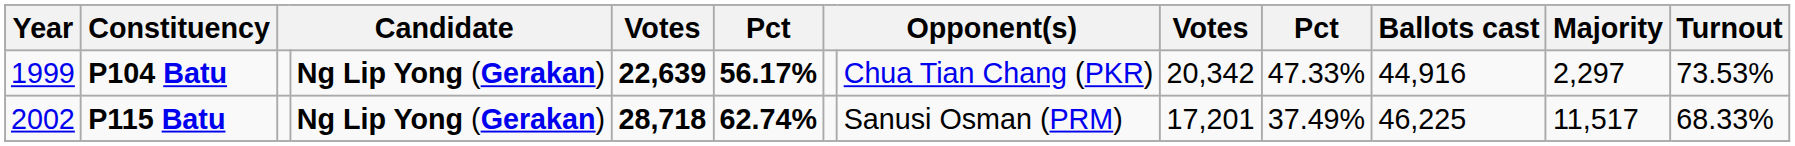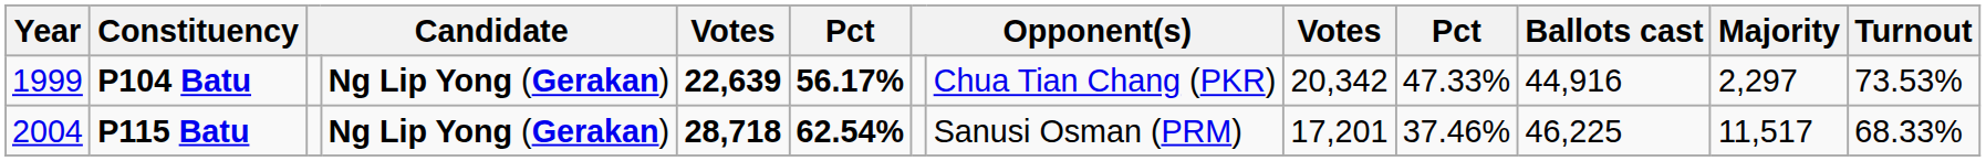P115 Batu | Year: 2002 -> 2004
P115 Batu | column 6: 62.74% -> 62.54%
P115 Batu | column 10: 37.49% -> 37.46%
